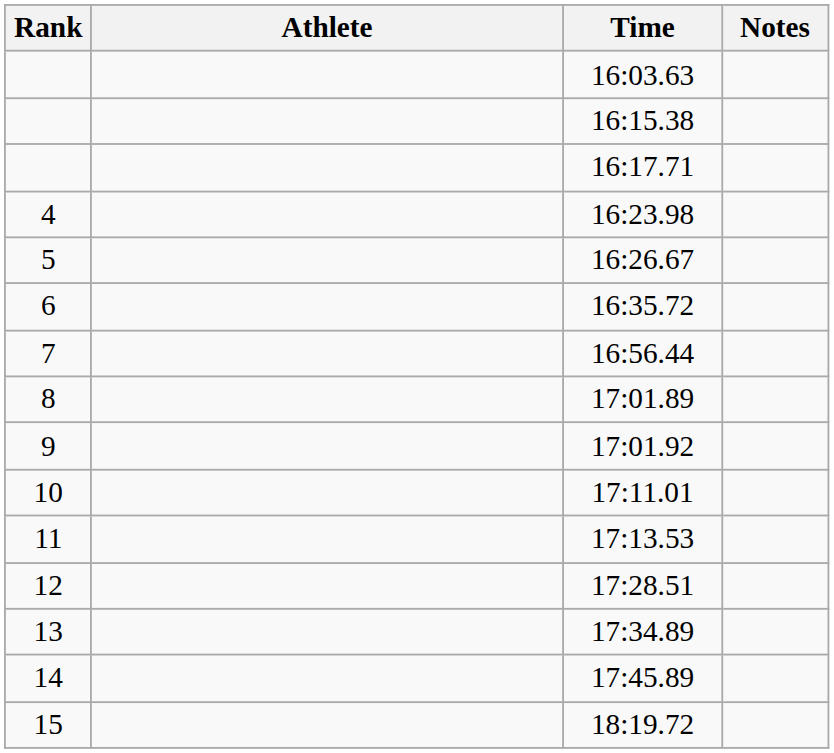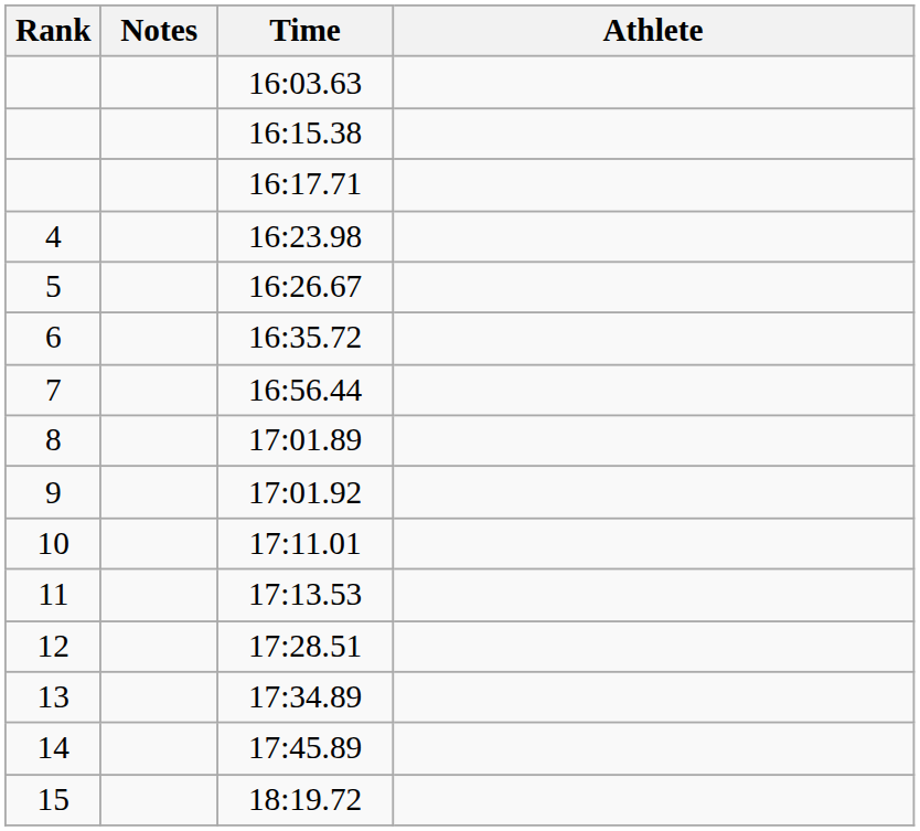columns swapped: Athlete <-> Notes
